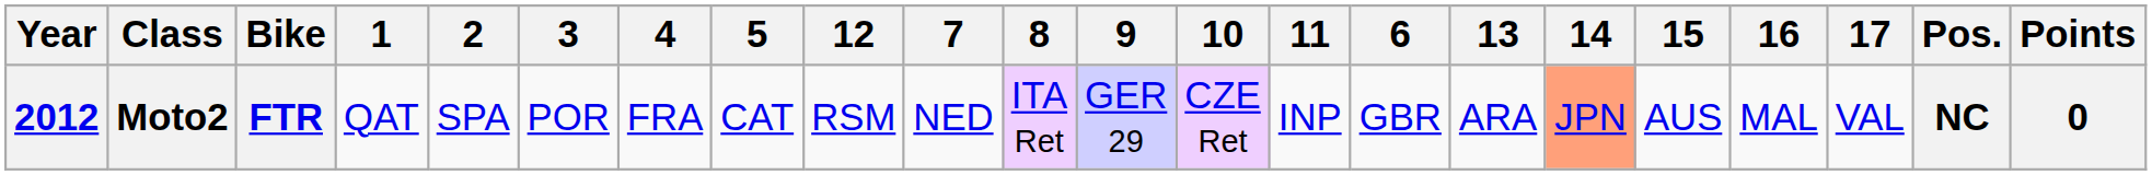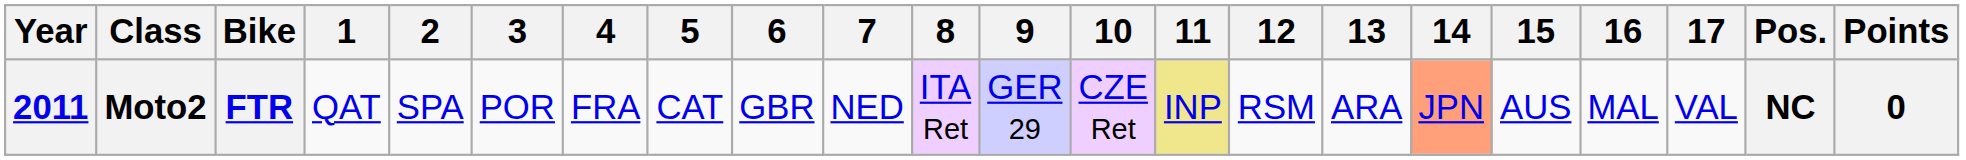columns swapped: 6 <-> 12
Moto2 | Year: 2012 -> 2011
Moto2 | 11: no background -> khaki background
